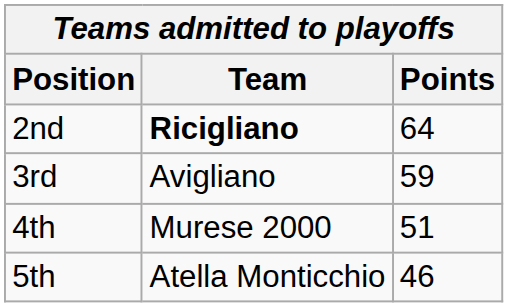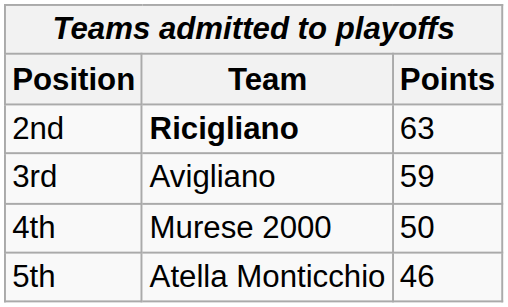2nd | Points: 64 -> 63
4th | Points: 51 -> 50
